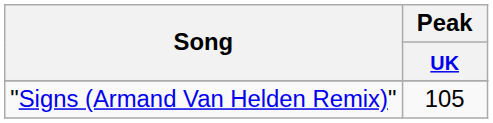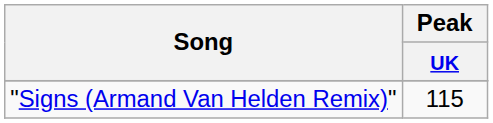"Signs (Armand Van Helden Remix)" | Peak / UK: 105 -> 115
